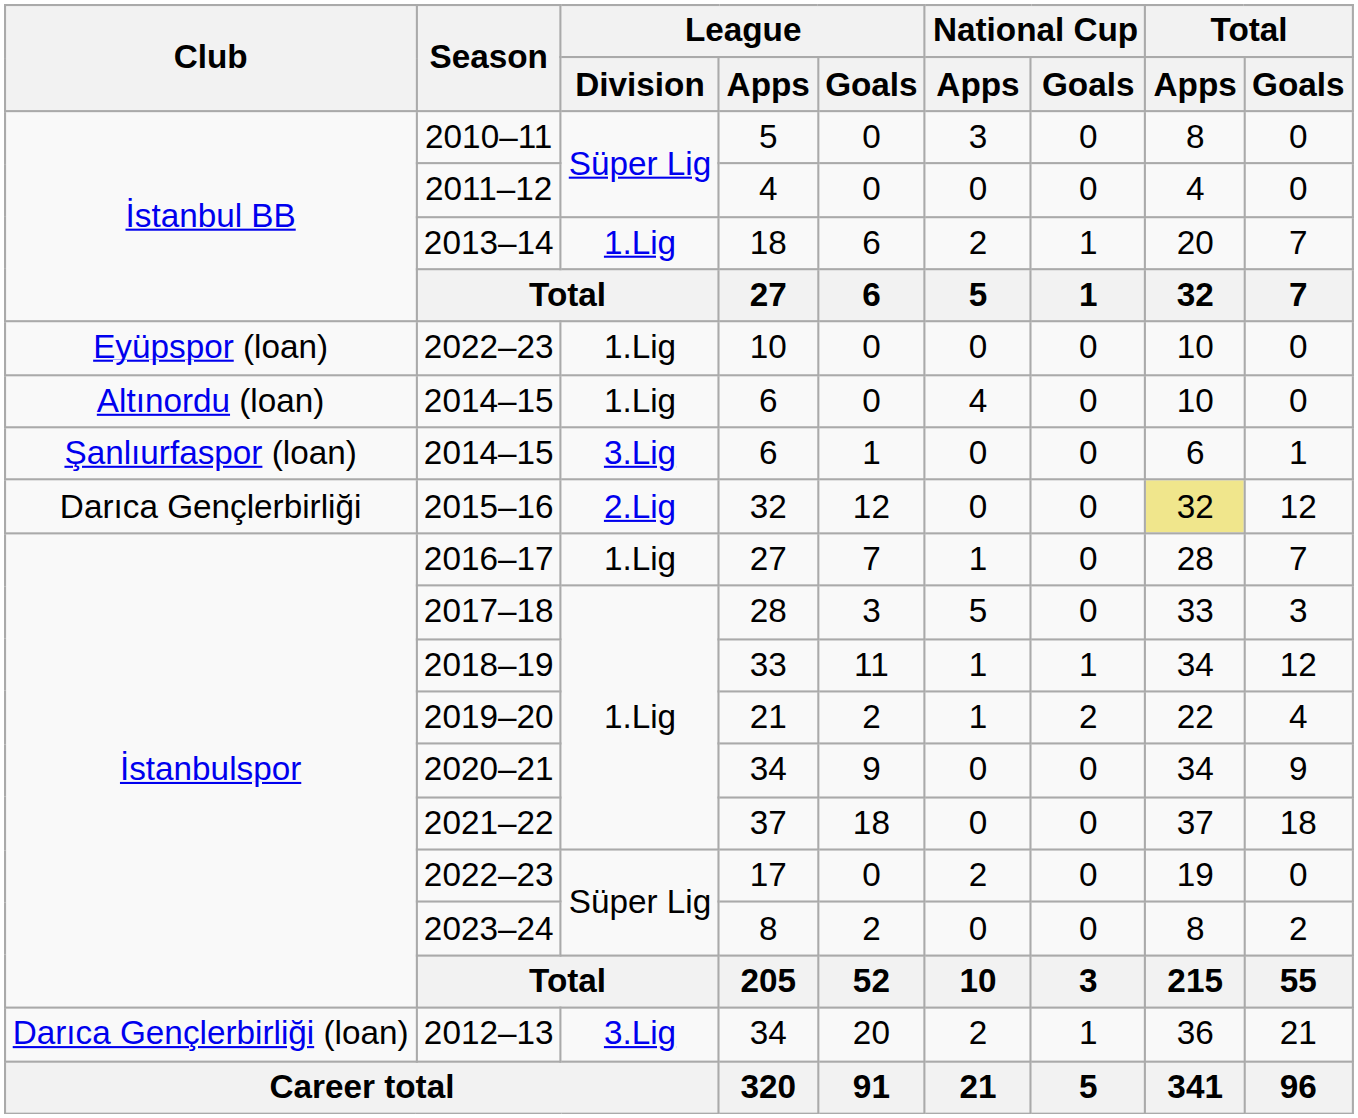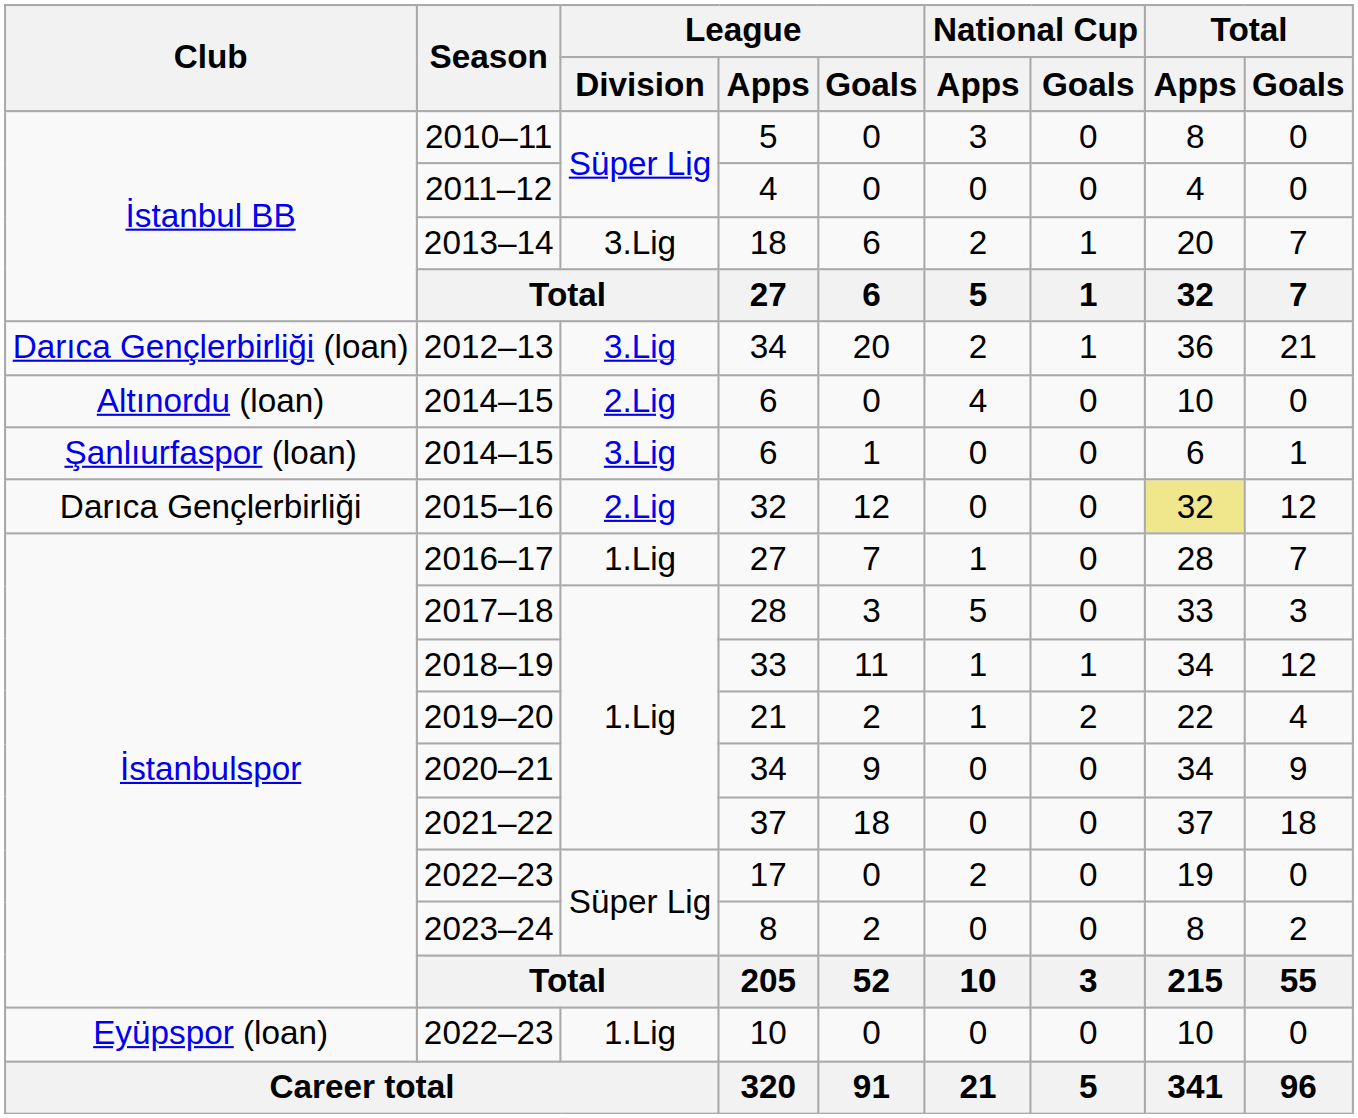2013–14 | League / Division: 1.Lig -> 3.Lig
rows swapped: 2012–13 <-> Eyüpspor (loan) / 2022–23
Altınordu (loan) / 2014–15 | League / Division: 1.Lig -> 2.Lig
